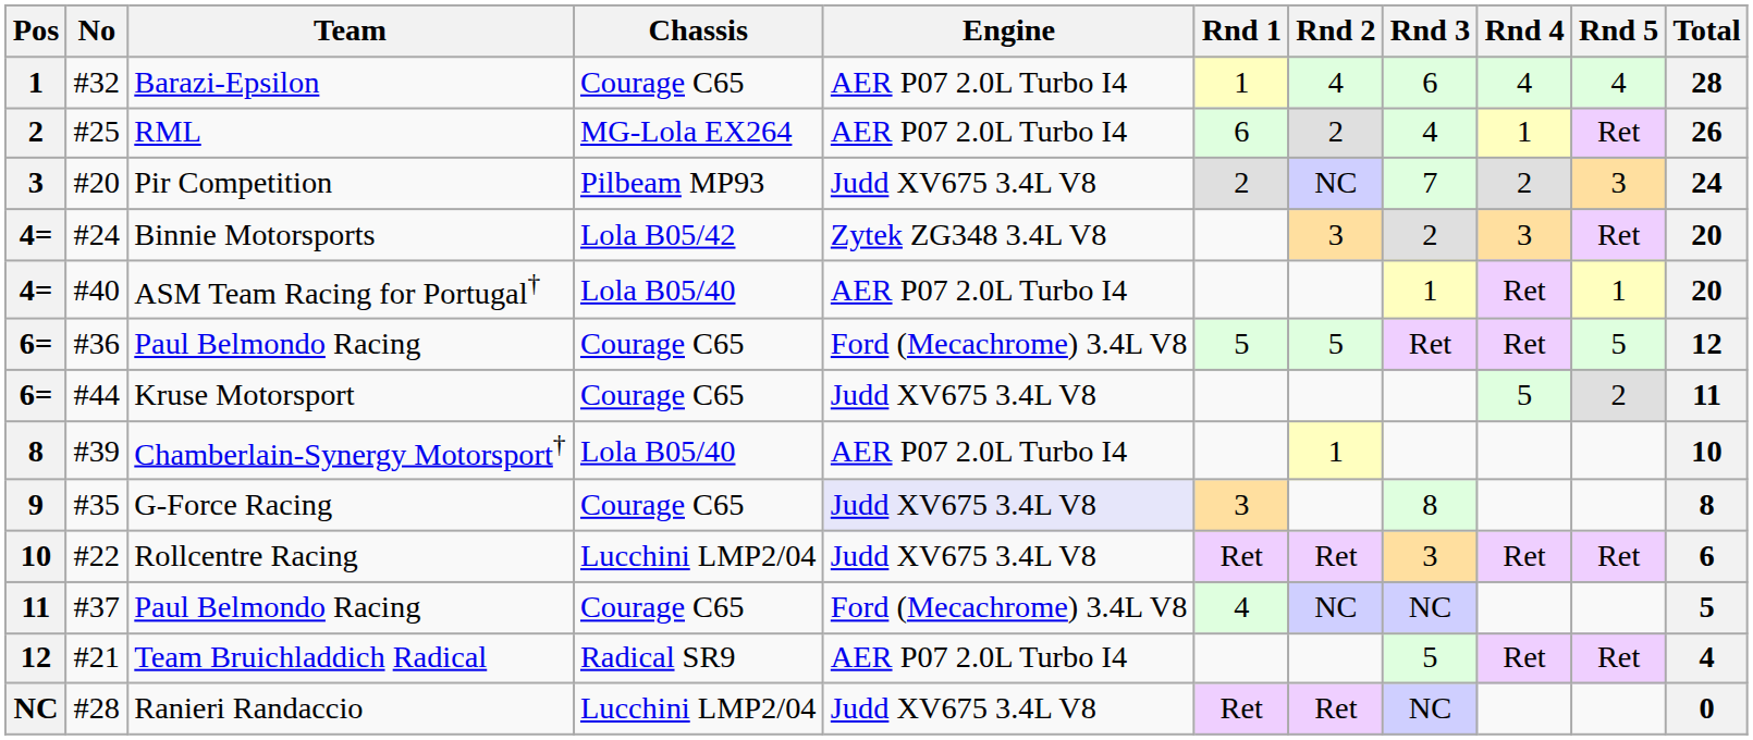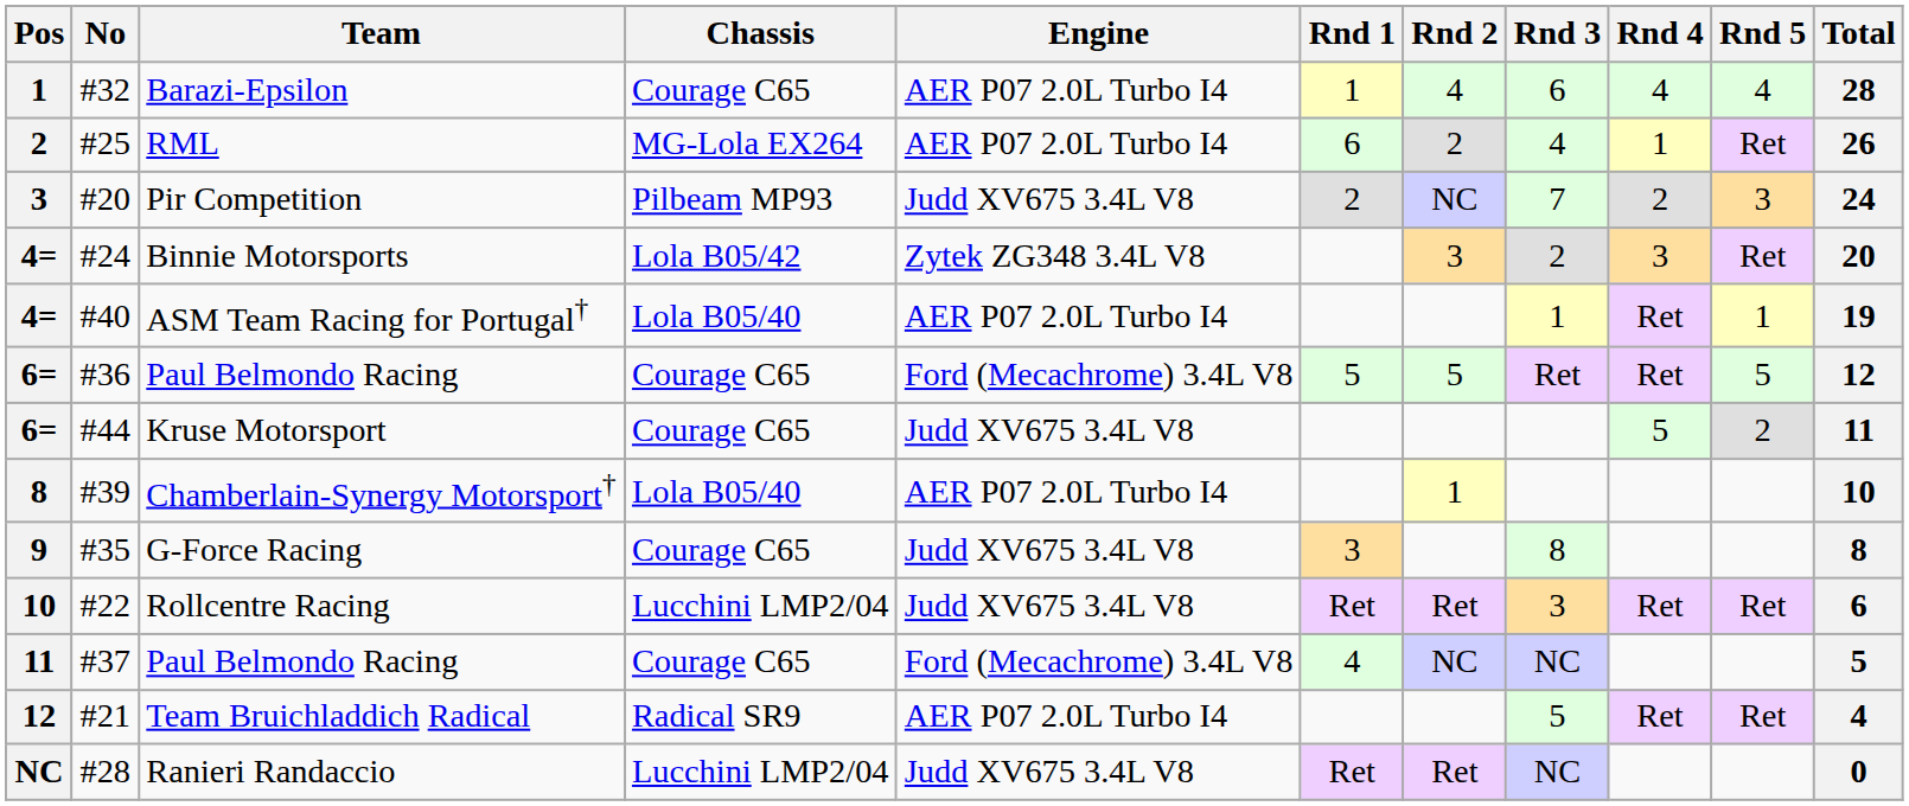ASM Team Racing for Portugal† | Total: 20 -> 19
G-Force Racing | Engine: lavender background -> no background
